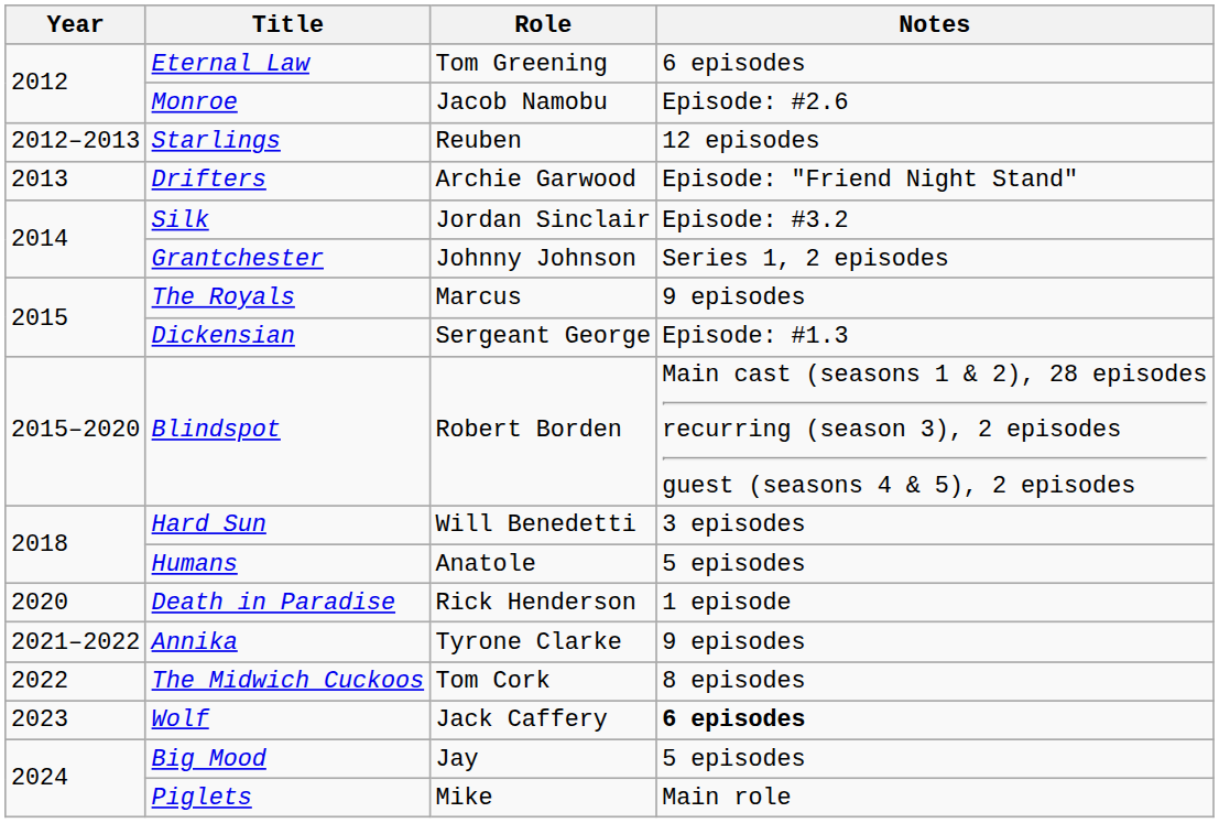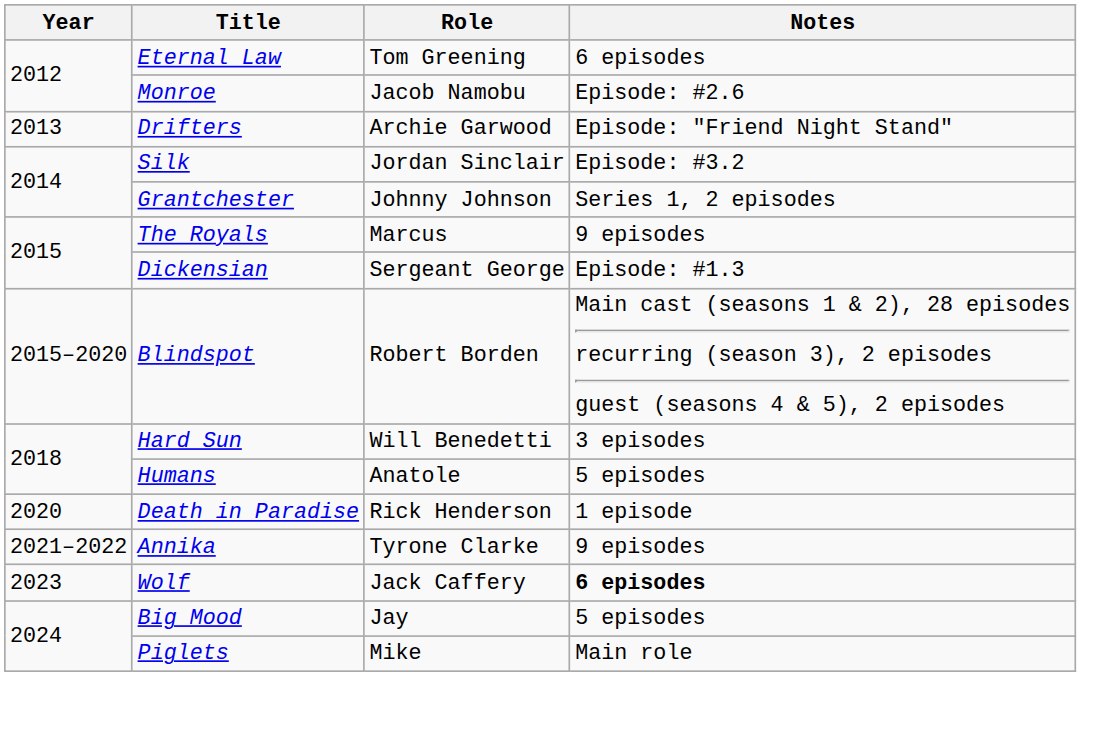- row: 2012–2013 | Starlings | Reuben | 12 episodes
- row: 2022 | The Midwich Cuckoos | Tom Cork | 8 episodes
